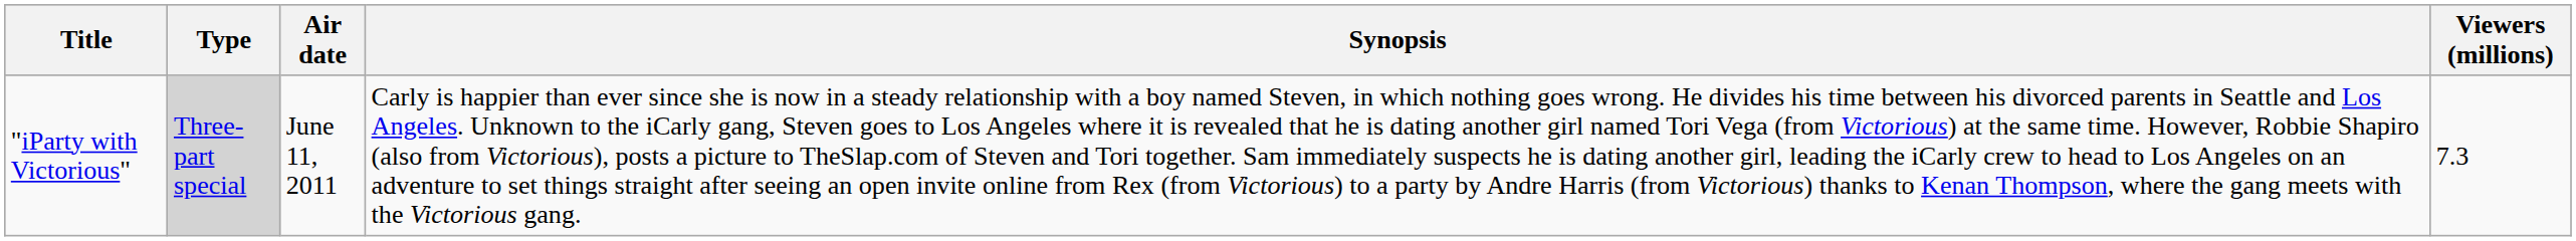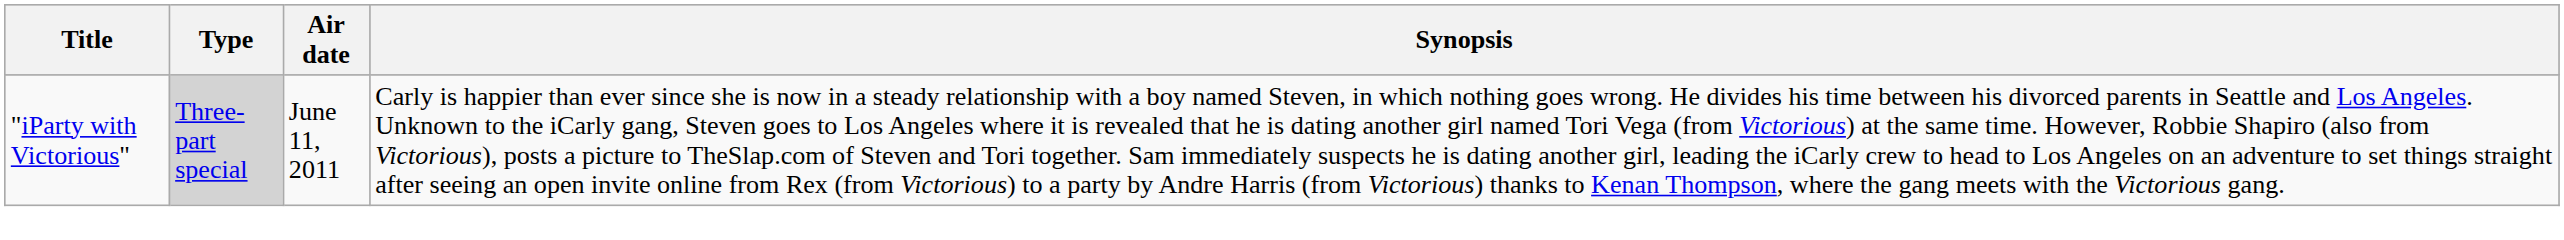- column: Viewers (millions) | 7.3
